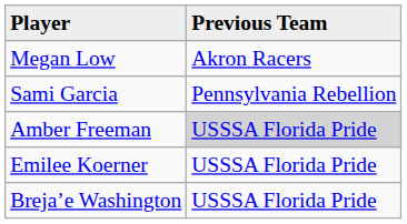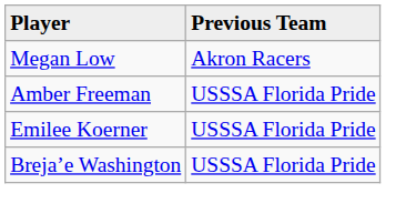- row: Sami Garcia | Pennsylvania Rebellion
Amber Freeman | Previous Team: lightgrey background -> no background
